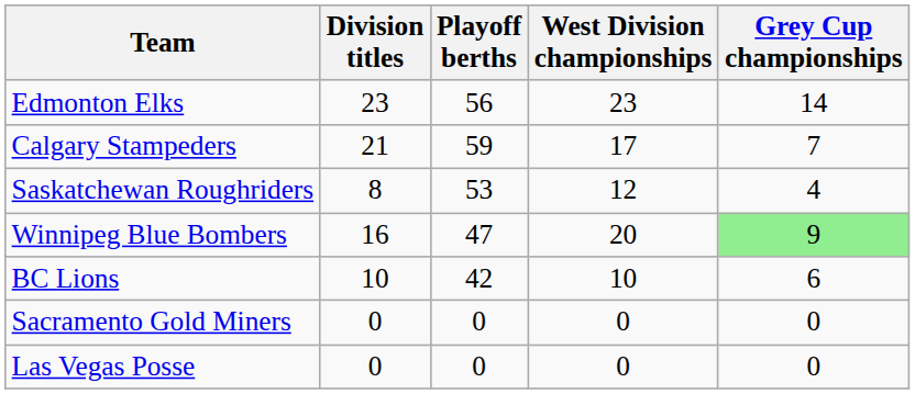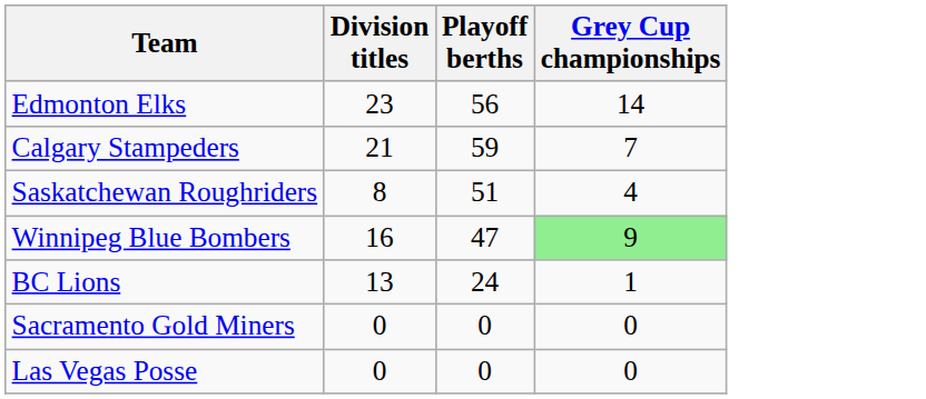- column: West Division championships | 23 | 17 | 12 | 20 | 10 | 0 | 0
Saskatchewan Roughriders | Playoff berths: 53 -> 51
BC Lions | Division titles: 10 -> 13
BC Lions | Playoff berths: 42 -> 24
BC Lions | Grey Cup championships: 6 -> 1
